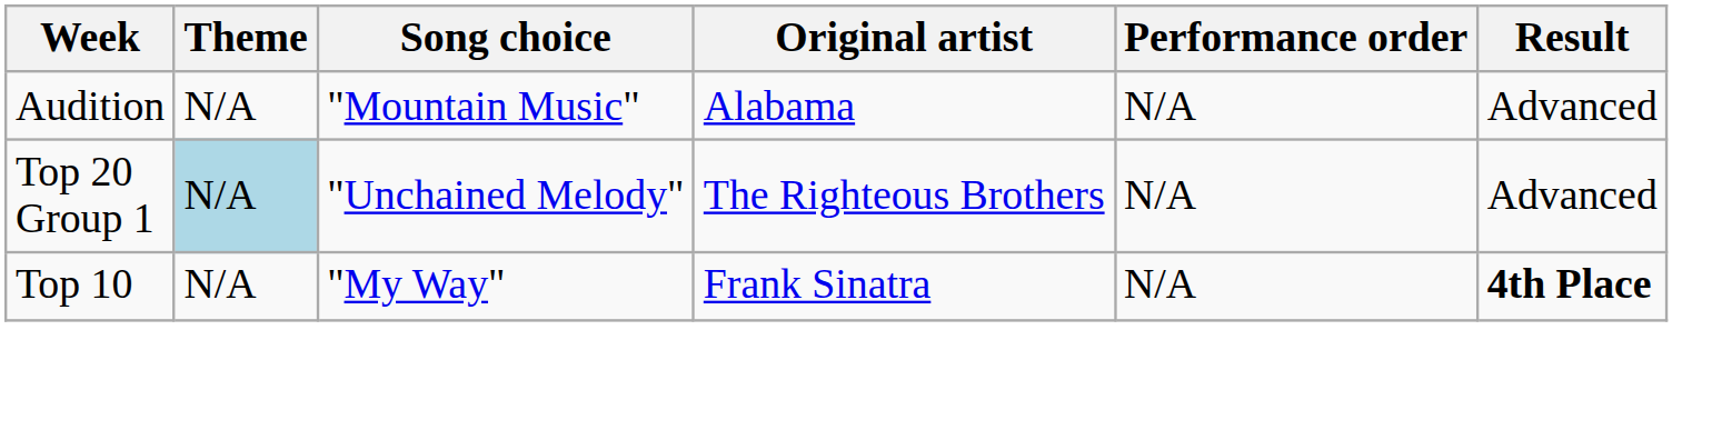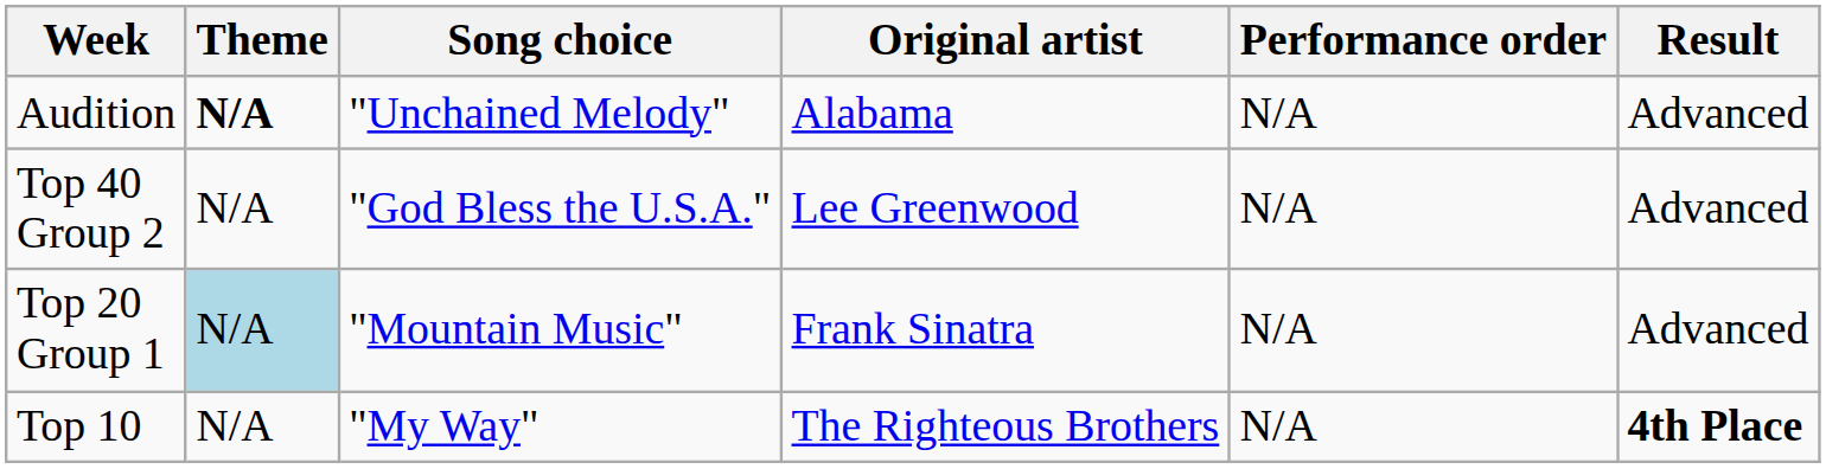Audition | Theme: normal -> bold
Audition | Song choice: "Mountain Music" -> "Unchained Melody"
+ row: Top 40 Group 2 | N/A | "God Bless the U.S.A." | Lee Greenwood | N/A | Advanced
Top 20 Group 1 | Song choice: "Unchained Melody" -> "Mountain Music"
Top 20 Group 1 | Original artist: The Righteous Brothers -> Frank Sinatra
Top 10 | Original artist: Frank Sinatra -> The Righteous Brothers
